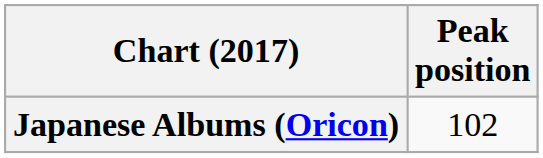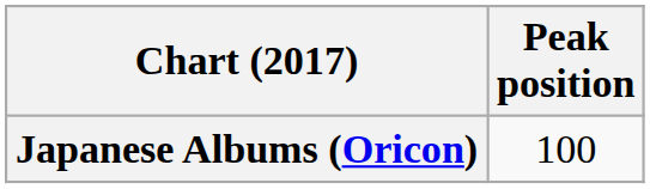Japanese Albums (Oricon) | Peak position: 102 -> 100
